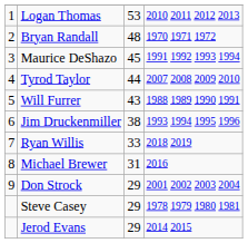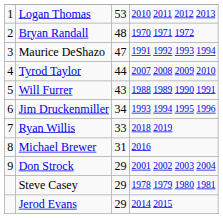Maurice DeShazo | column 3: 45 -> 47
Jim Druckenmiller | column 3: 38 -> 34
